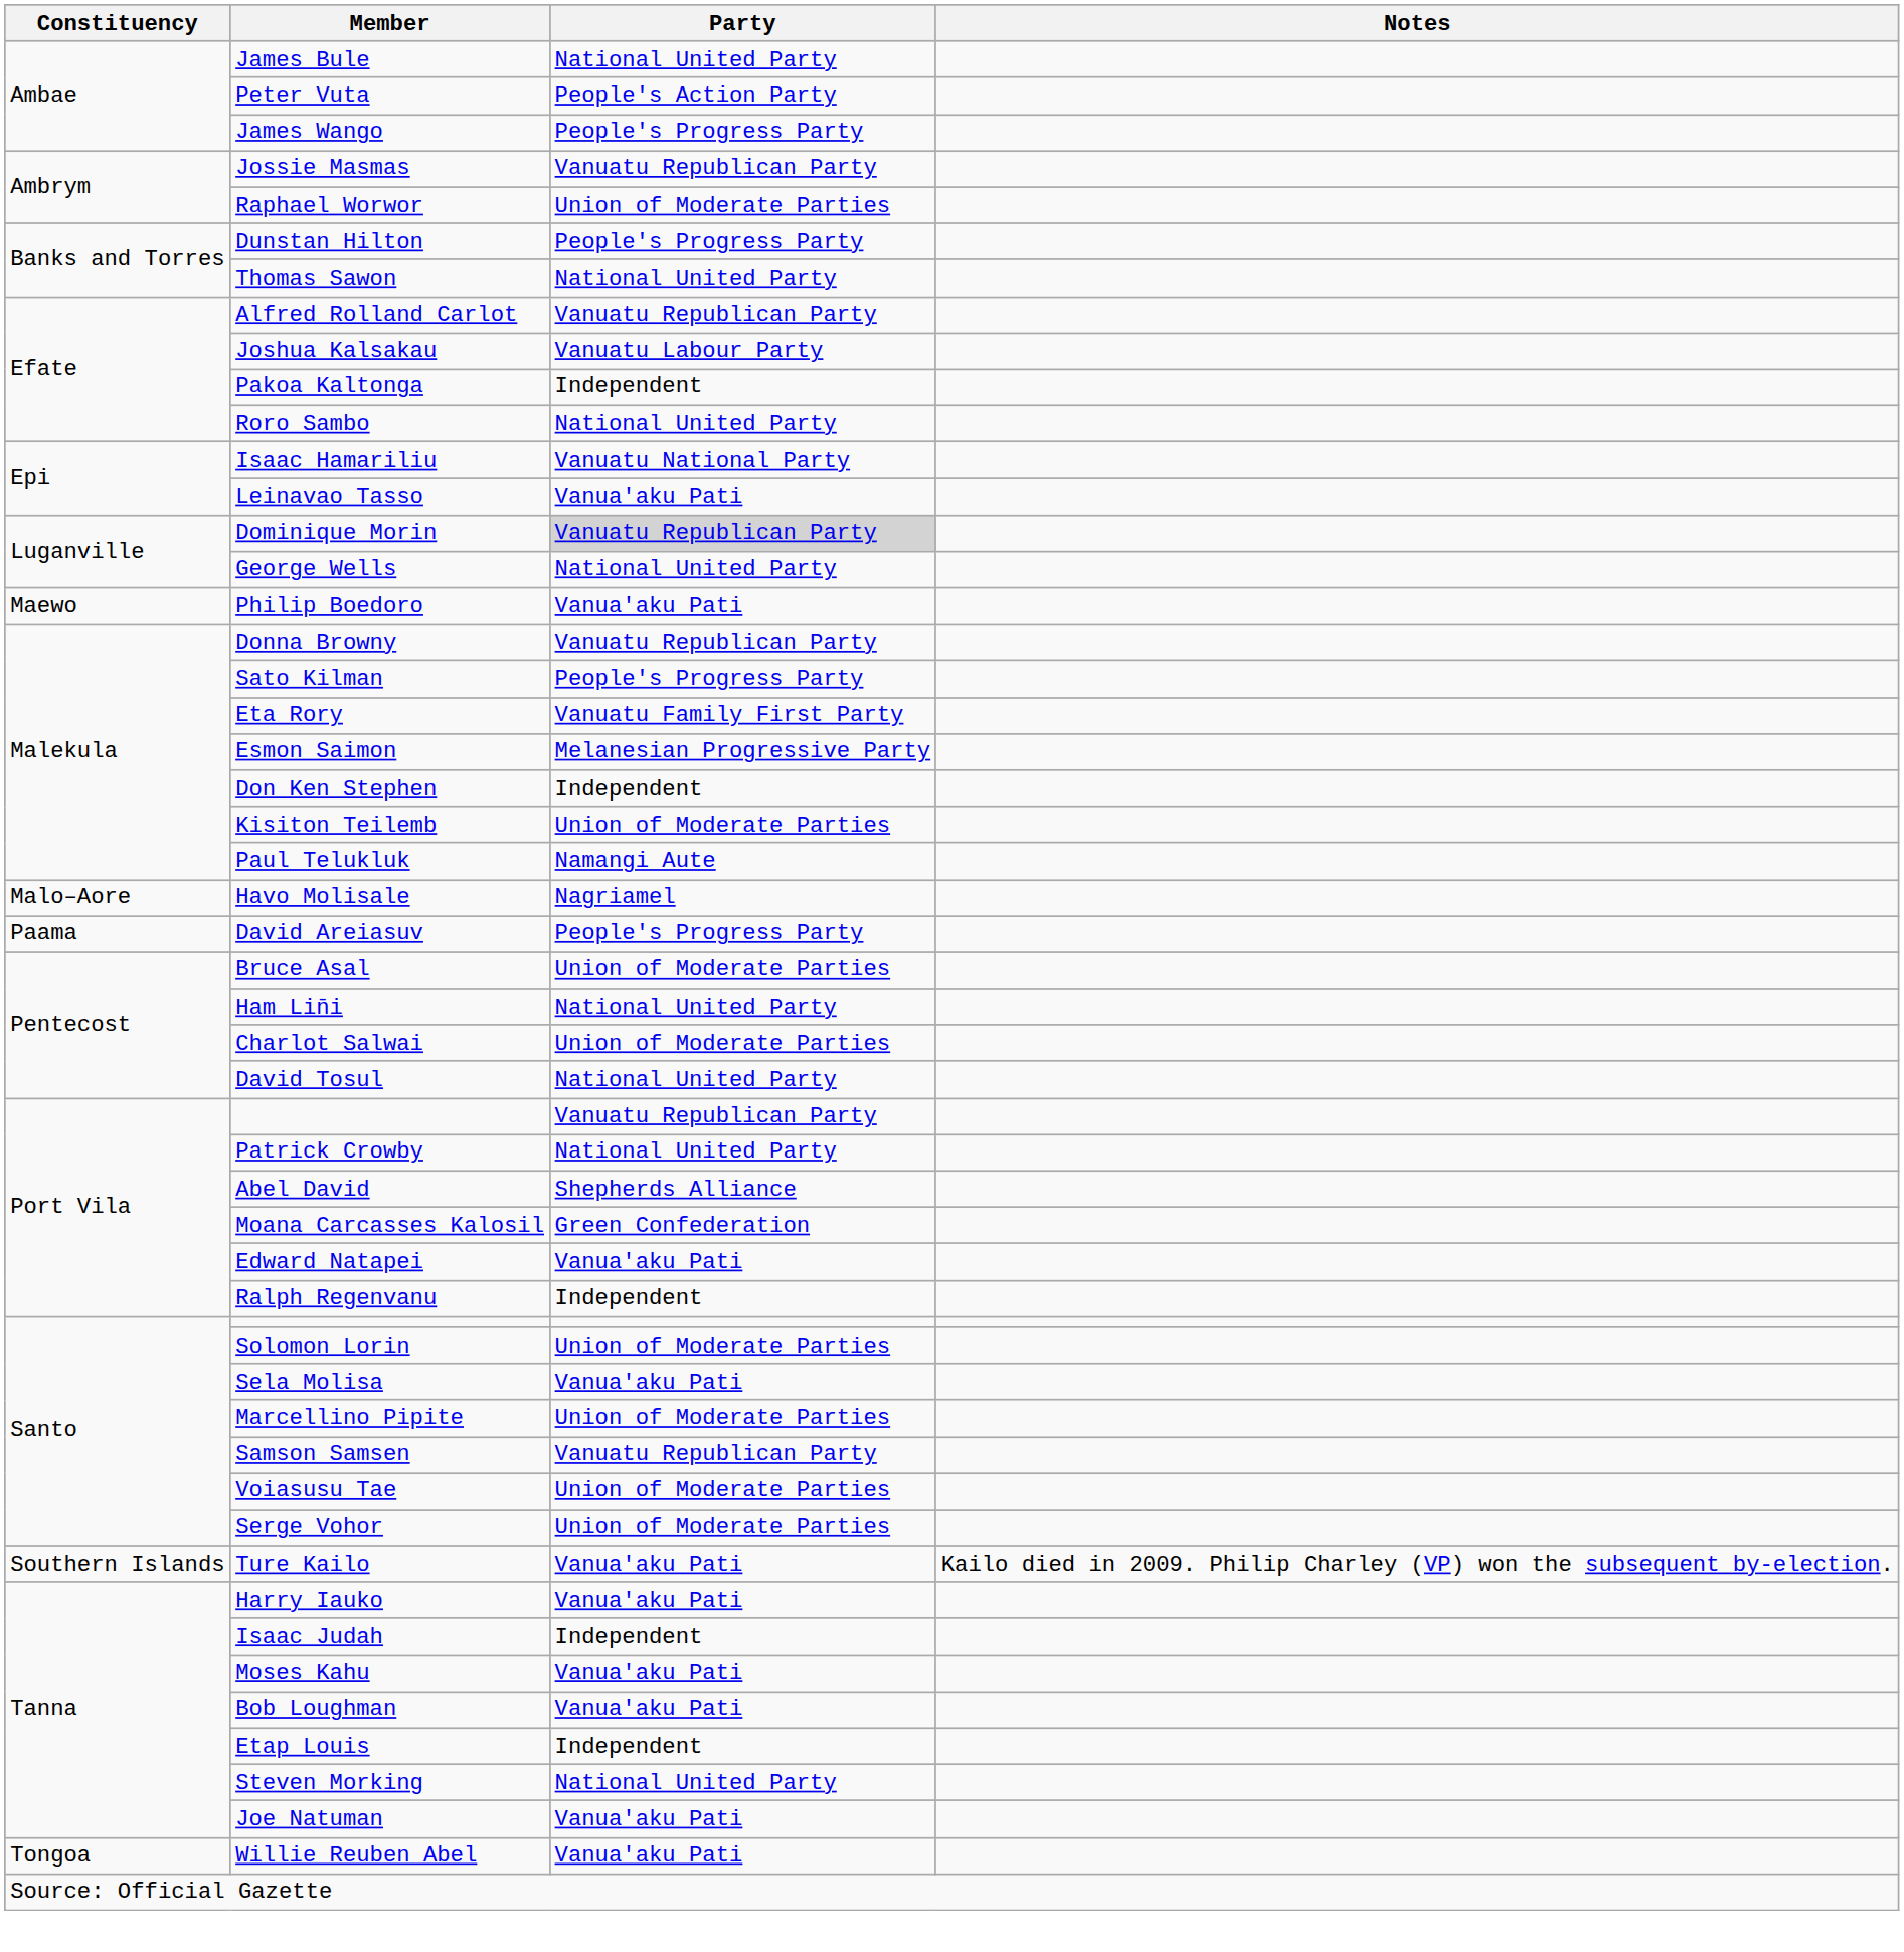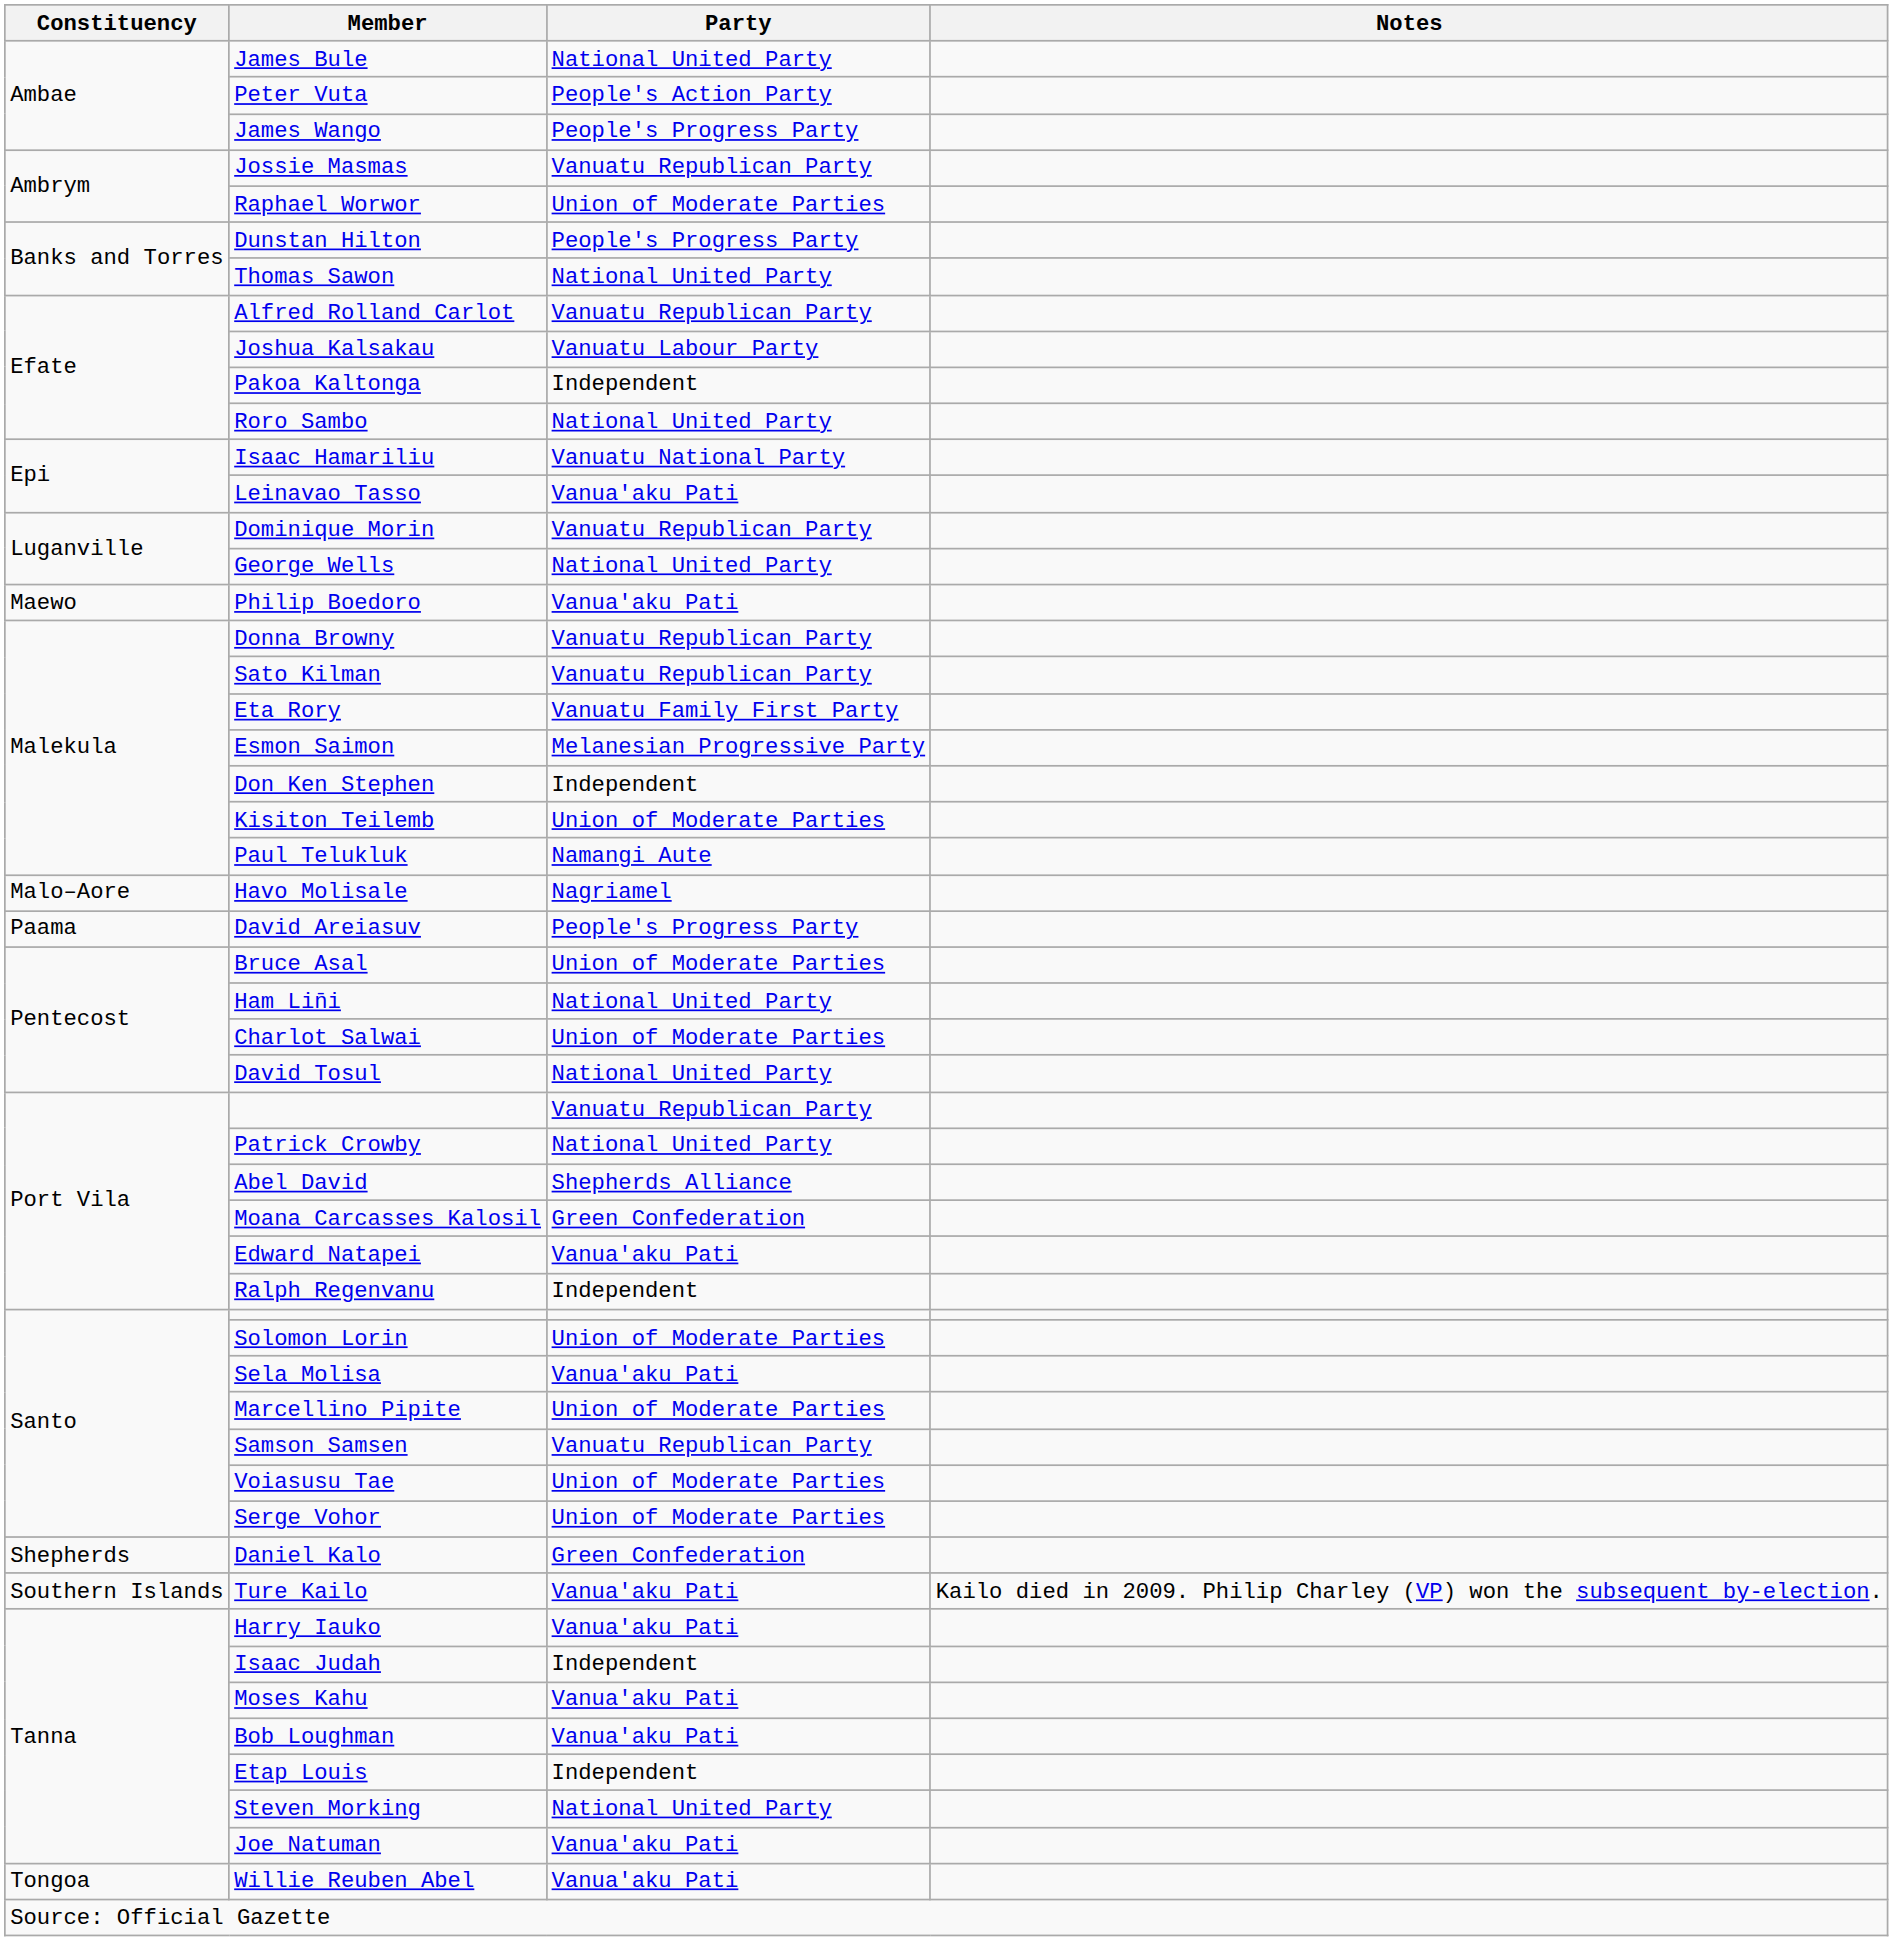Dominique Morin | Party: lightgrey background -> no background
Sato Kilman | Party: People's Progress Party -> Vanuatu Republican Party
+ row: Shepherds | Daniel Kalo | Green Confederation
